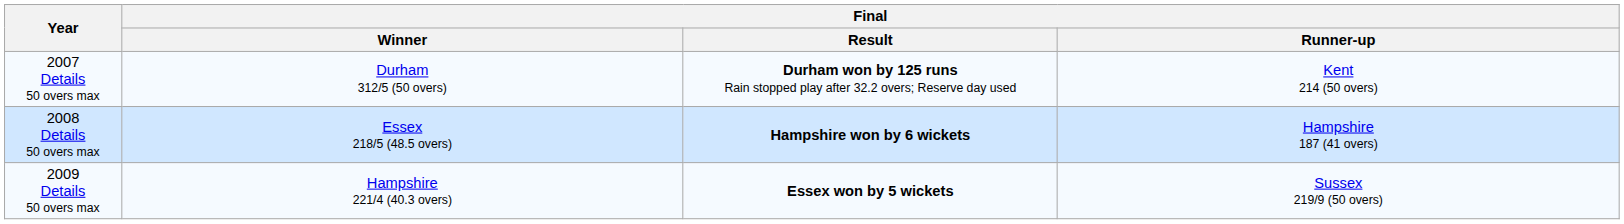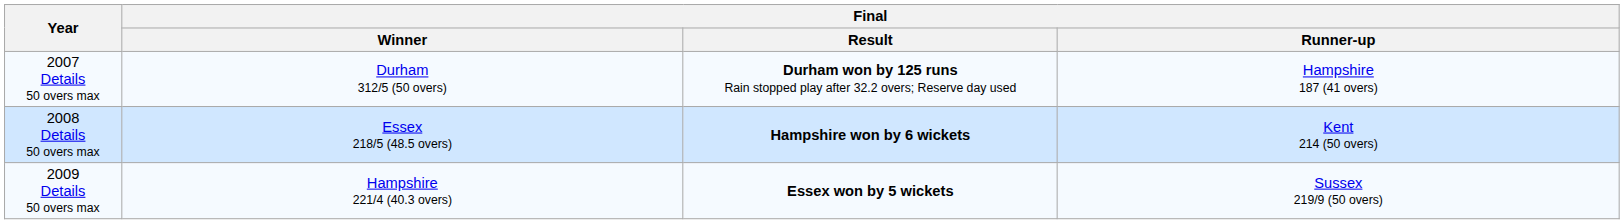2007 Details 50 overs max | Final / Runner-up: Kent 214 (50 overs) -> Hampshire 187 (41 overs)
2008 Details 50 overs max | Final / Runner-up: Hampshire 187 (41 overs) -> Kent 214 (50 overs)
